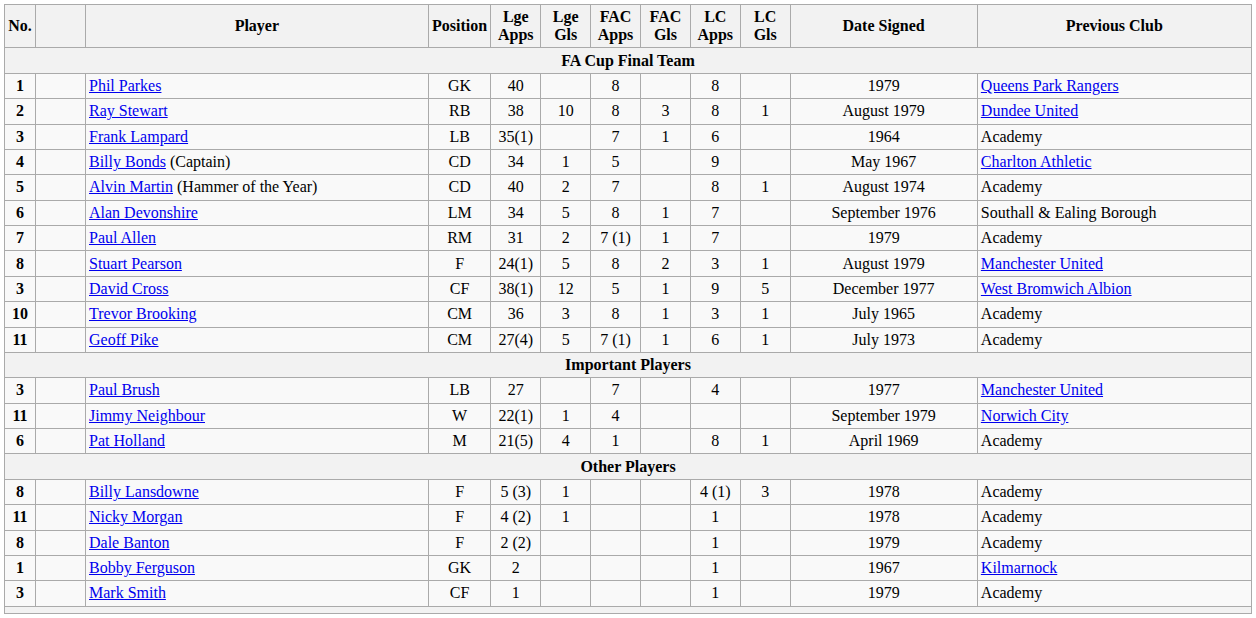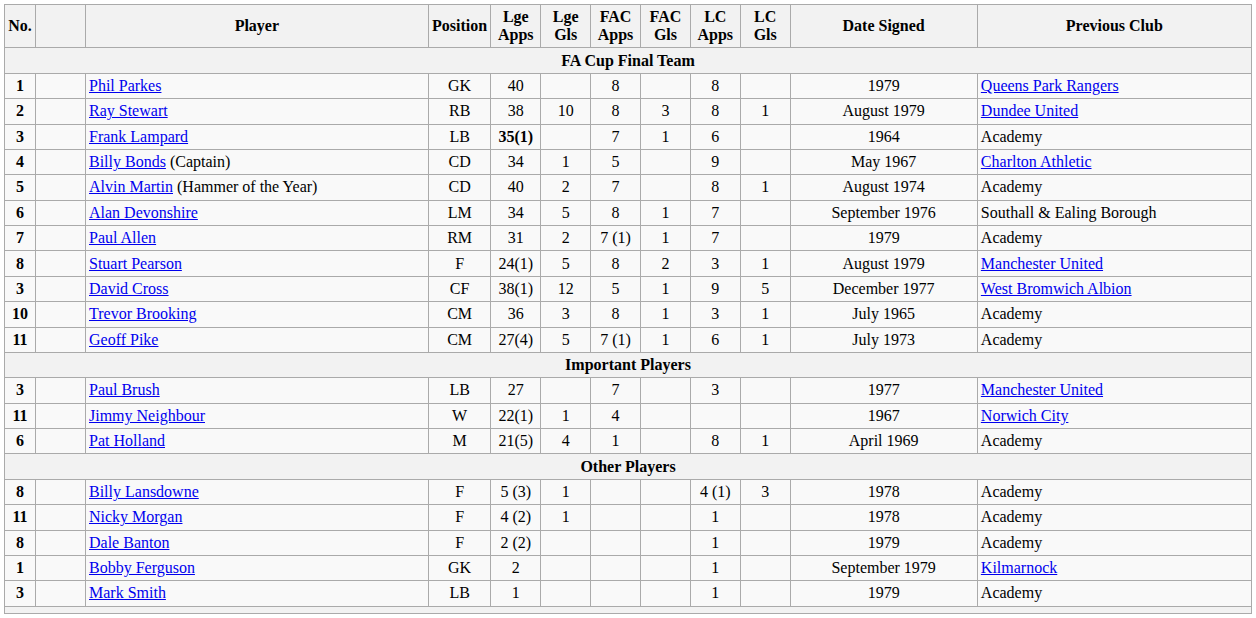Frank Lampard | Lge Apps: normal -> bold
Paul Brush | LC Apps: 4 -> 3
Jimmy Neighbour | Date Signed: September 1979 -> 1967
Bobby Ferguson | Date Signed: 1967 -> September 1979
Mark Smith | Position: CF -> LB
